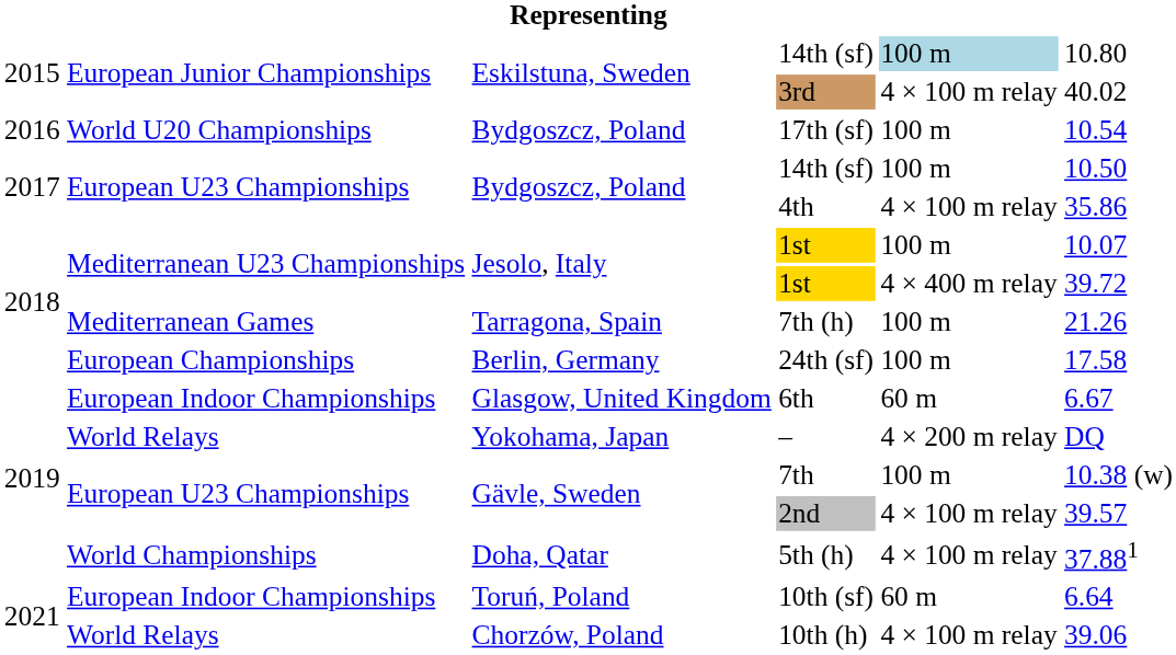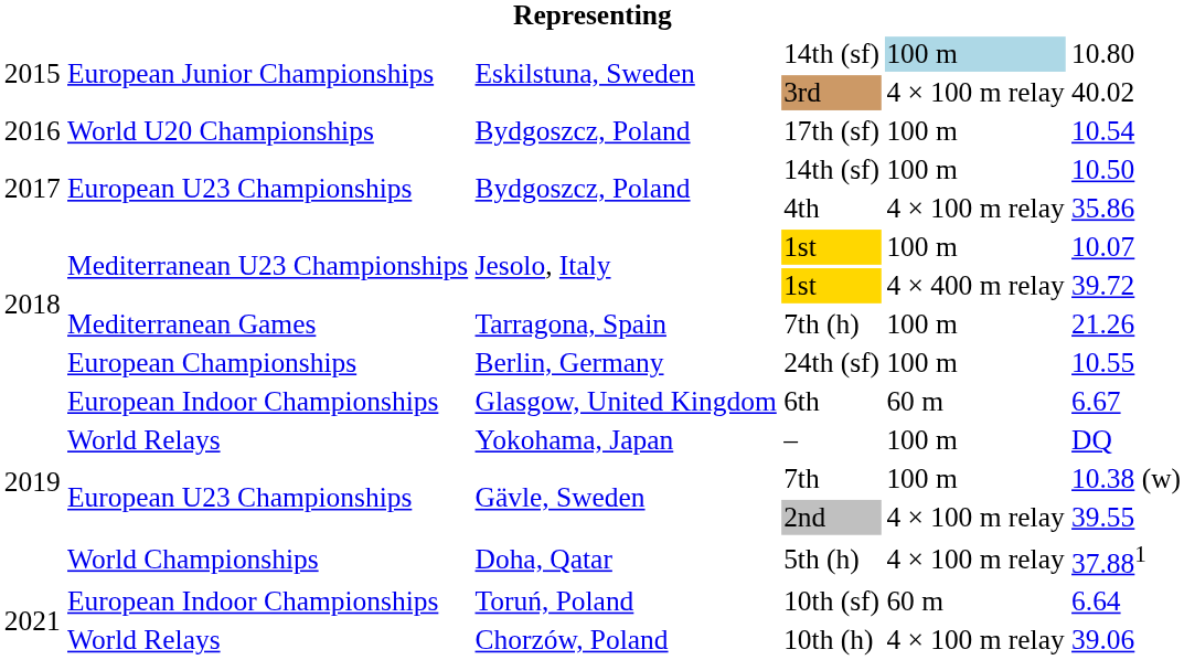24th (sf) | column 6: 17.58 -> 10.55
– | column 5: 4 × 200 m relay -> 100 m
2nd | column 6: 39.57 -> 39.55
